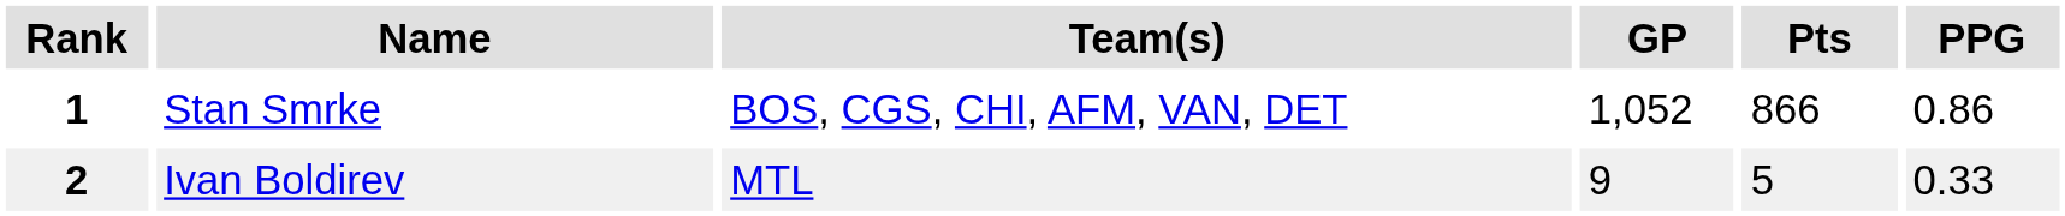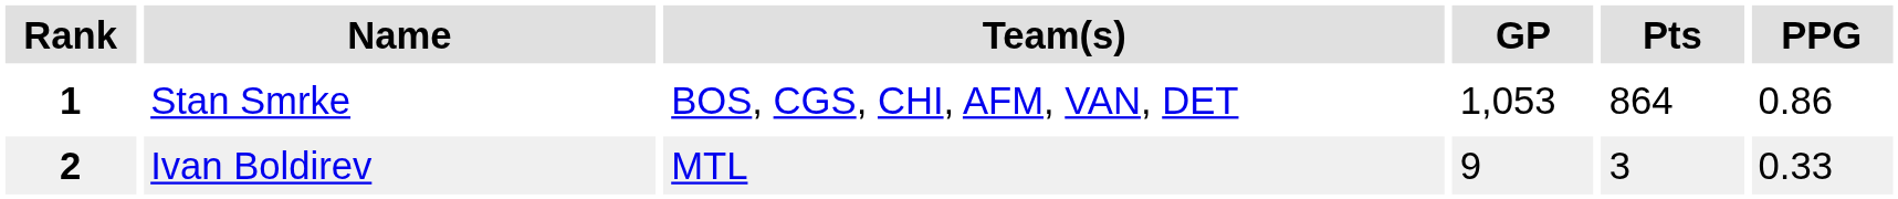1 | GP: 1,052 -> 1,053
1 | Pts: 866 -> 864
2 | Pts: 5 -> 3
